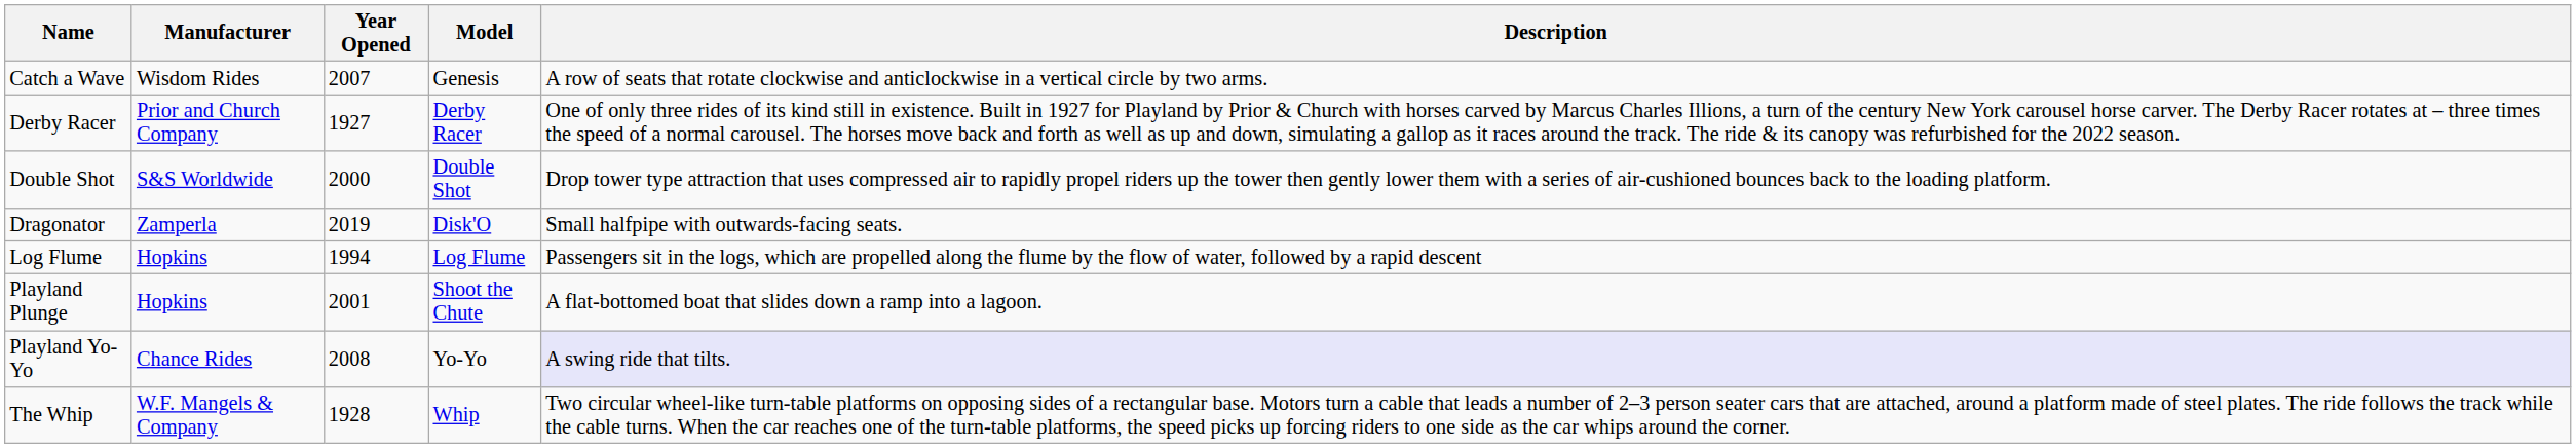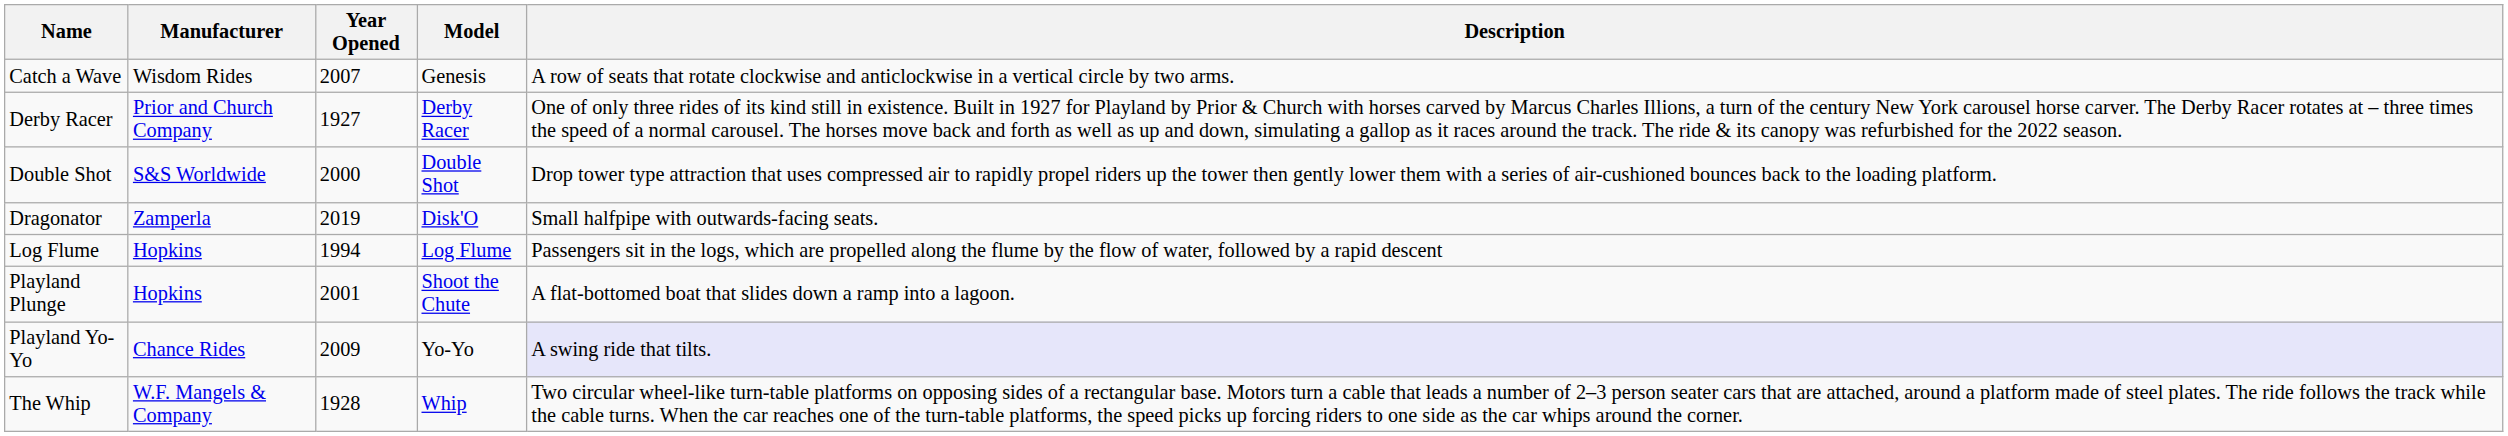Playland Yo-Yo | Year Opened: 2008 -> 2009
